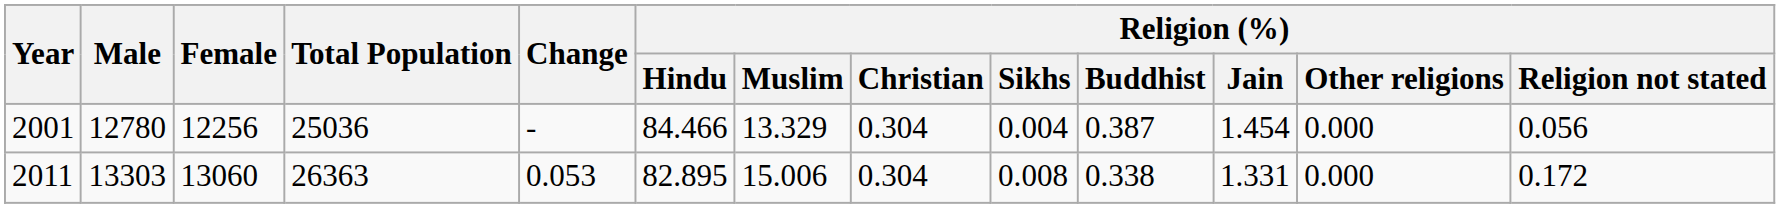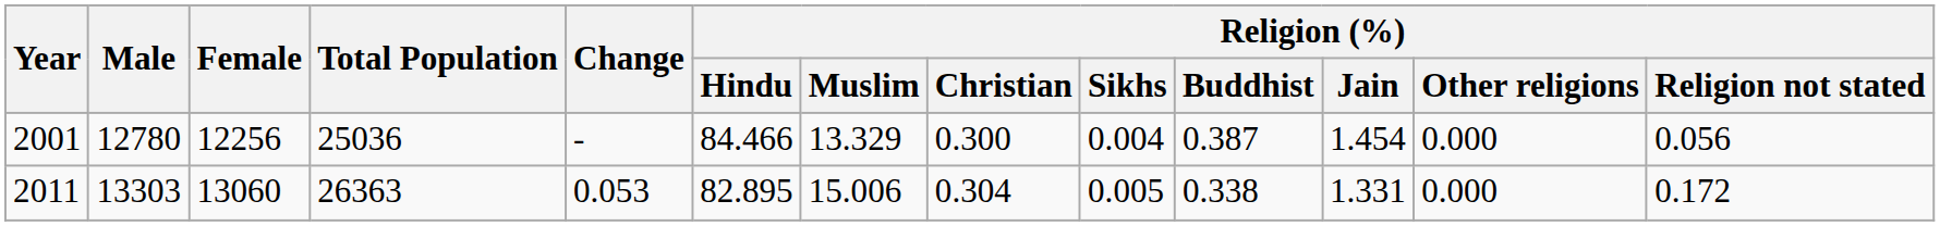2001 | Religion (%) / Christian: 0.304 -> 0.300
2011 | Religion (%) / Sikhs: 0.008 -> 0.005
